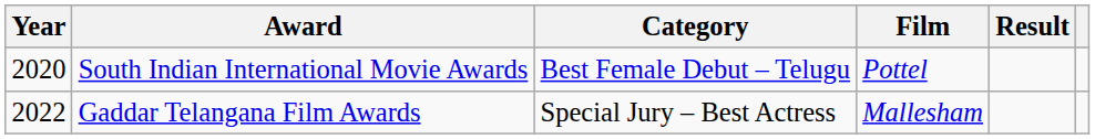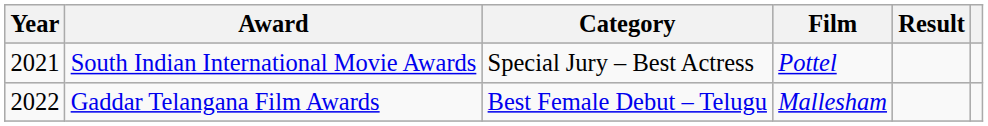South Indian International Movie Awards | Year: 2020 -> 2021
South Indian International Movie Awards | Category: Best Female Debut – Telugu -> Special Jury – Best Actress
Gaddar Telangana Film Awards | Category: Special Jury – Best Actress -> Best Female Debut – Telugu
